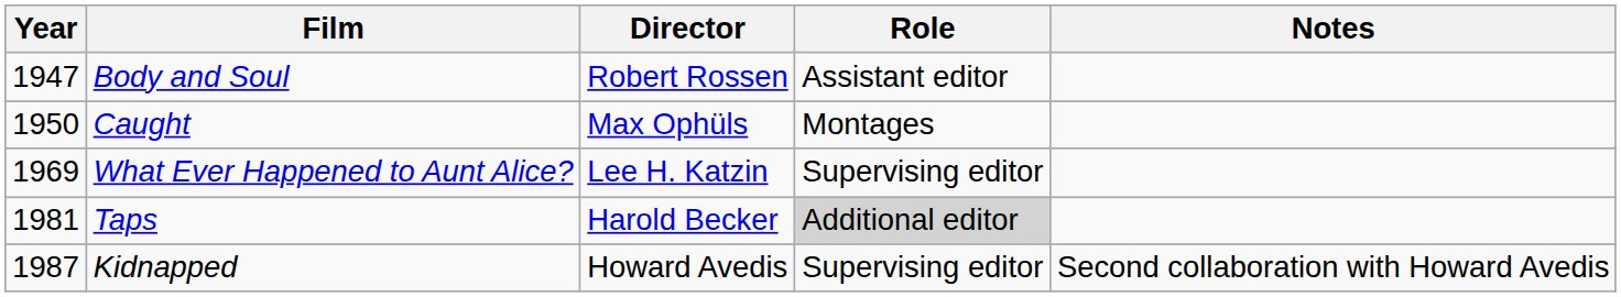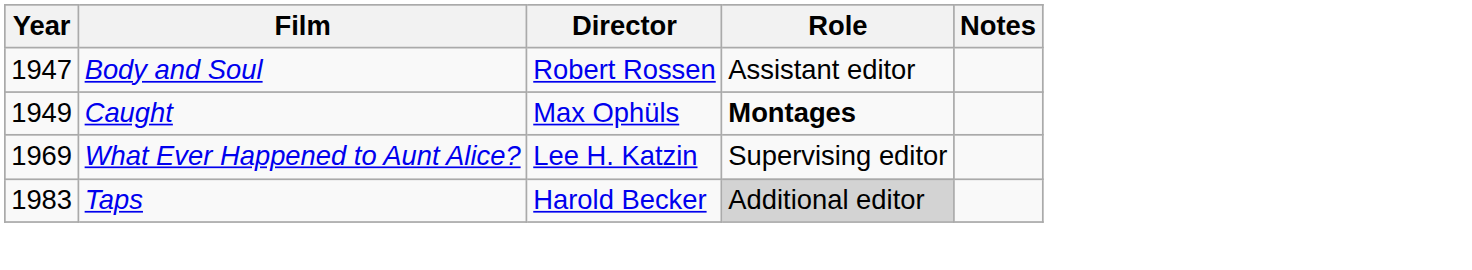Caught | Year: 1950 -> 1949
Caught | Role: normal -> bold
Taps | Year: 1981 -> 1983
- row: 1987 | Kidnapped | Howard Avedis | Supervising editor | Second collaboration with Howard Avedis
